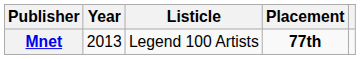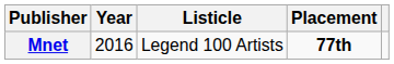Mnet | Year: 2013 -> 2016
